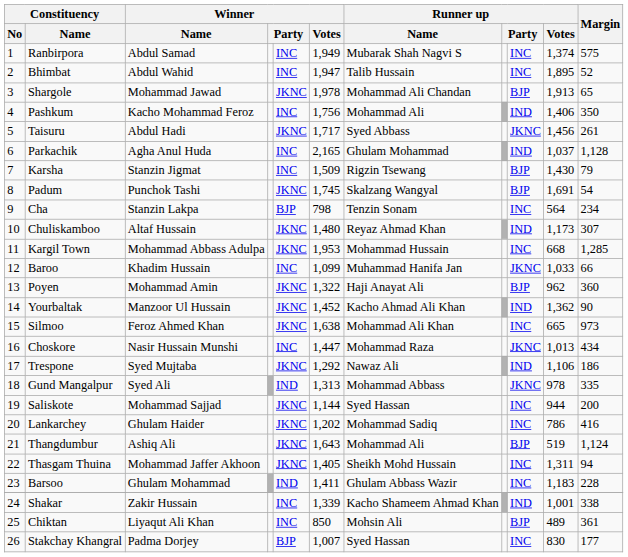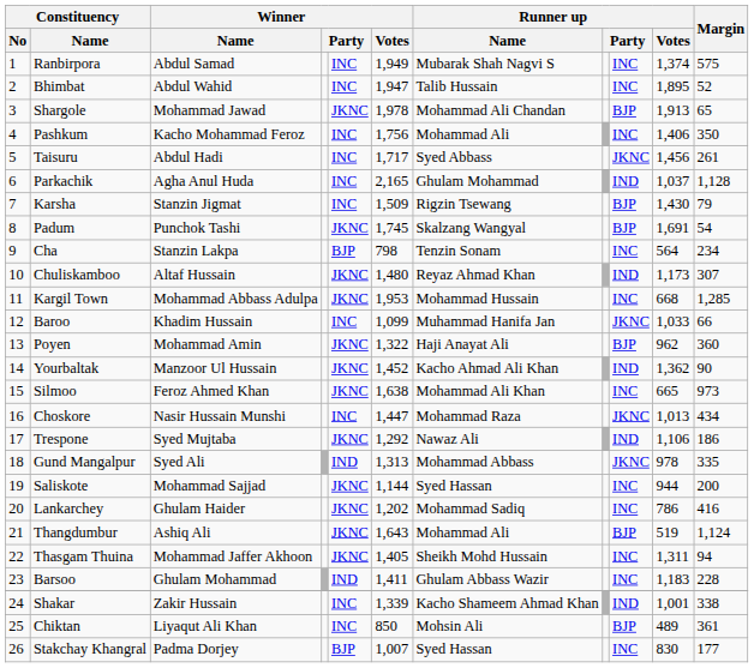Pashkum | column 9: IND -> INC
Taisuru | column 5: JKNC -> INC
